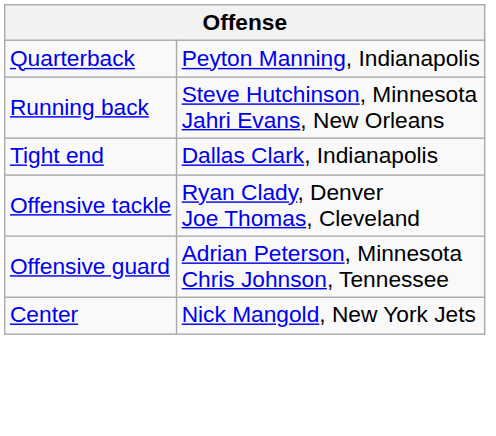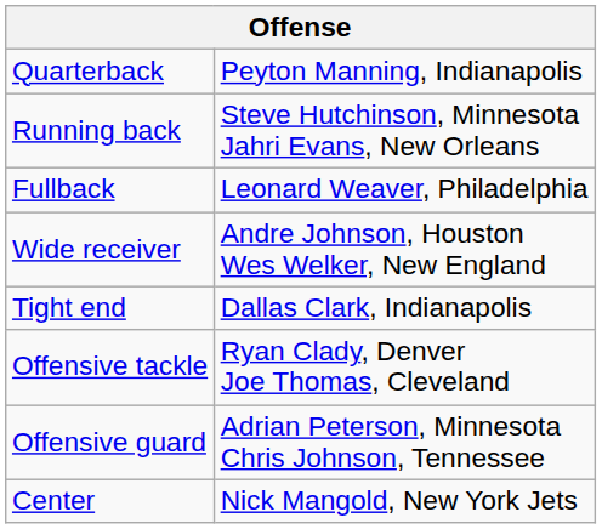+ row: Fullback | Leonard Weaver, Philadelphia
+ row: Wide receiver | Andre Johnson, Houston Wes Welker, New England
